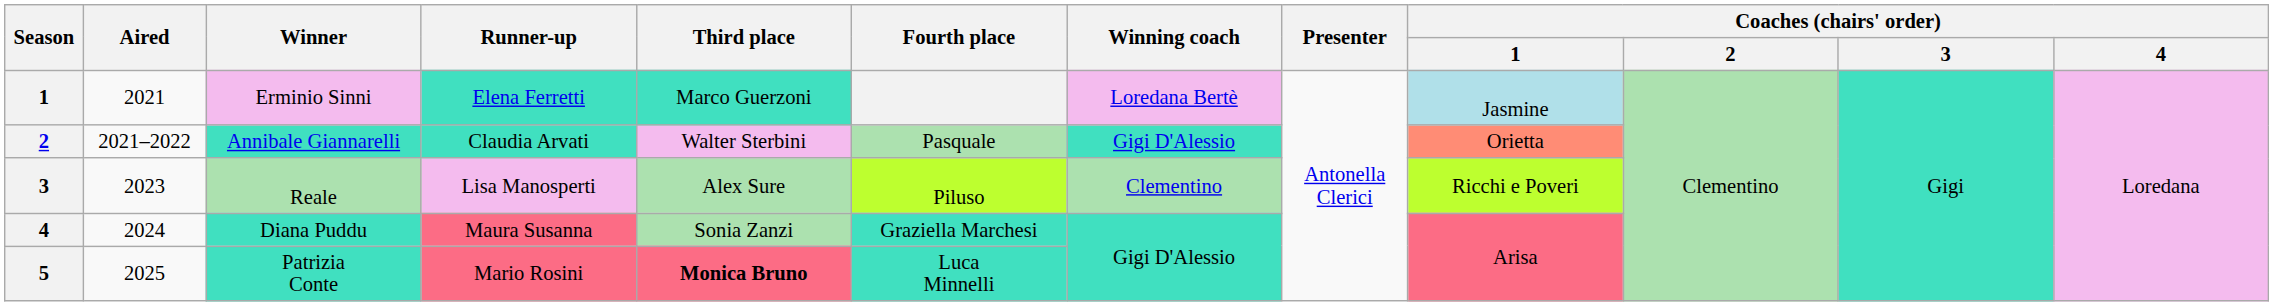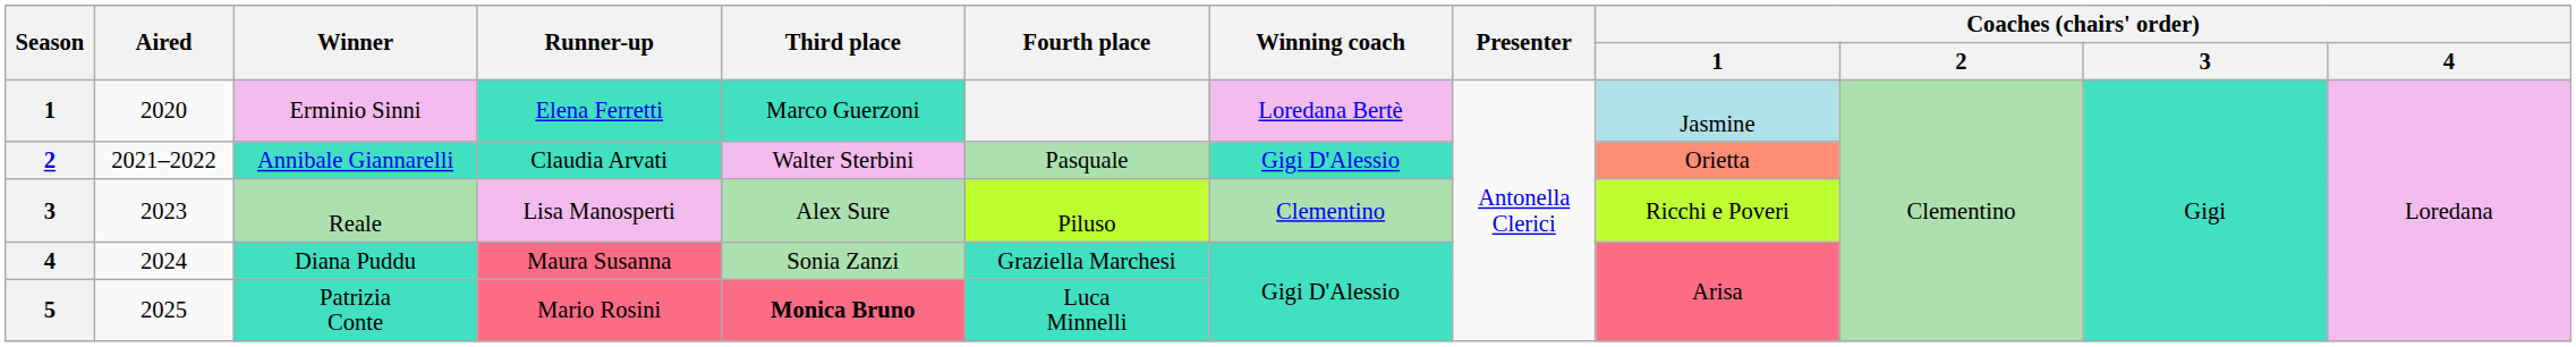Erminio Sinni | Aired: 2021 -> 2020
